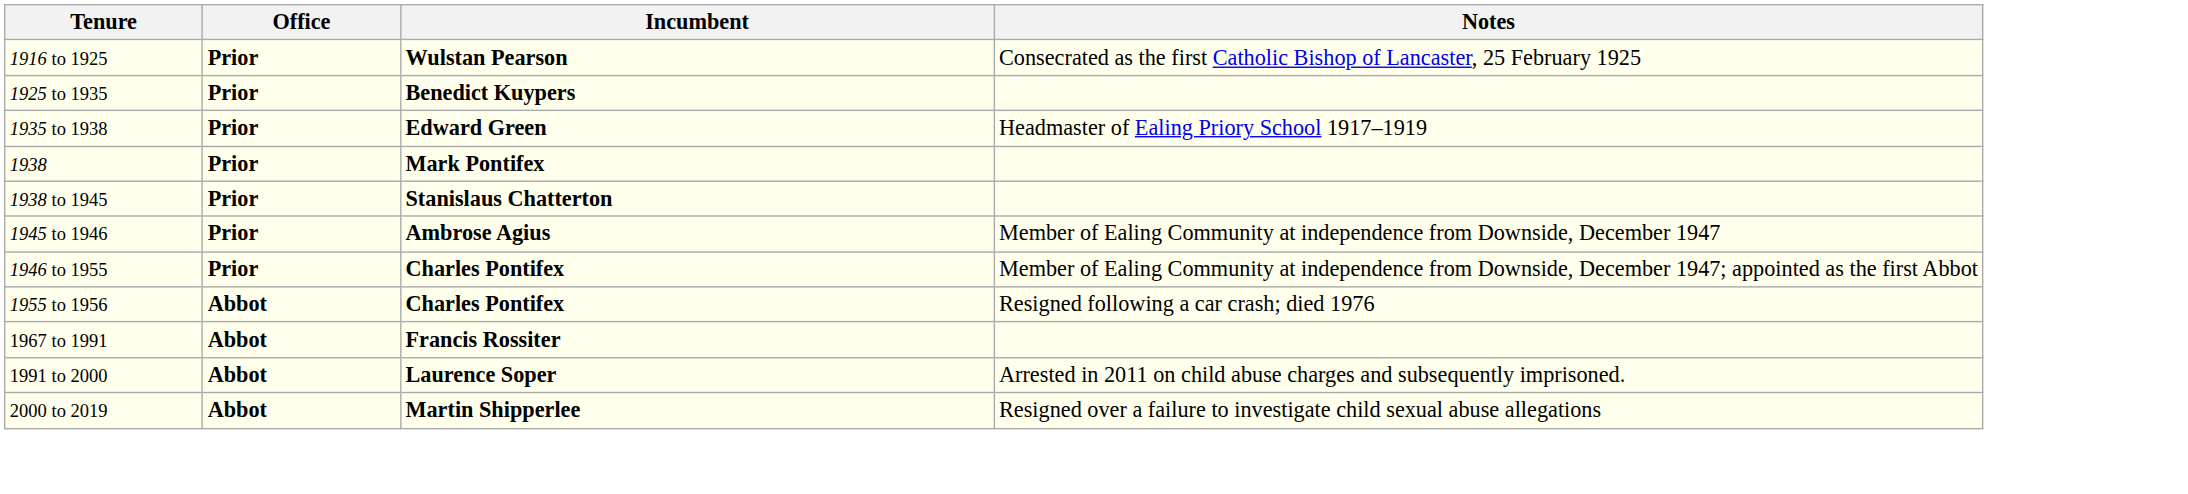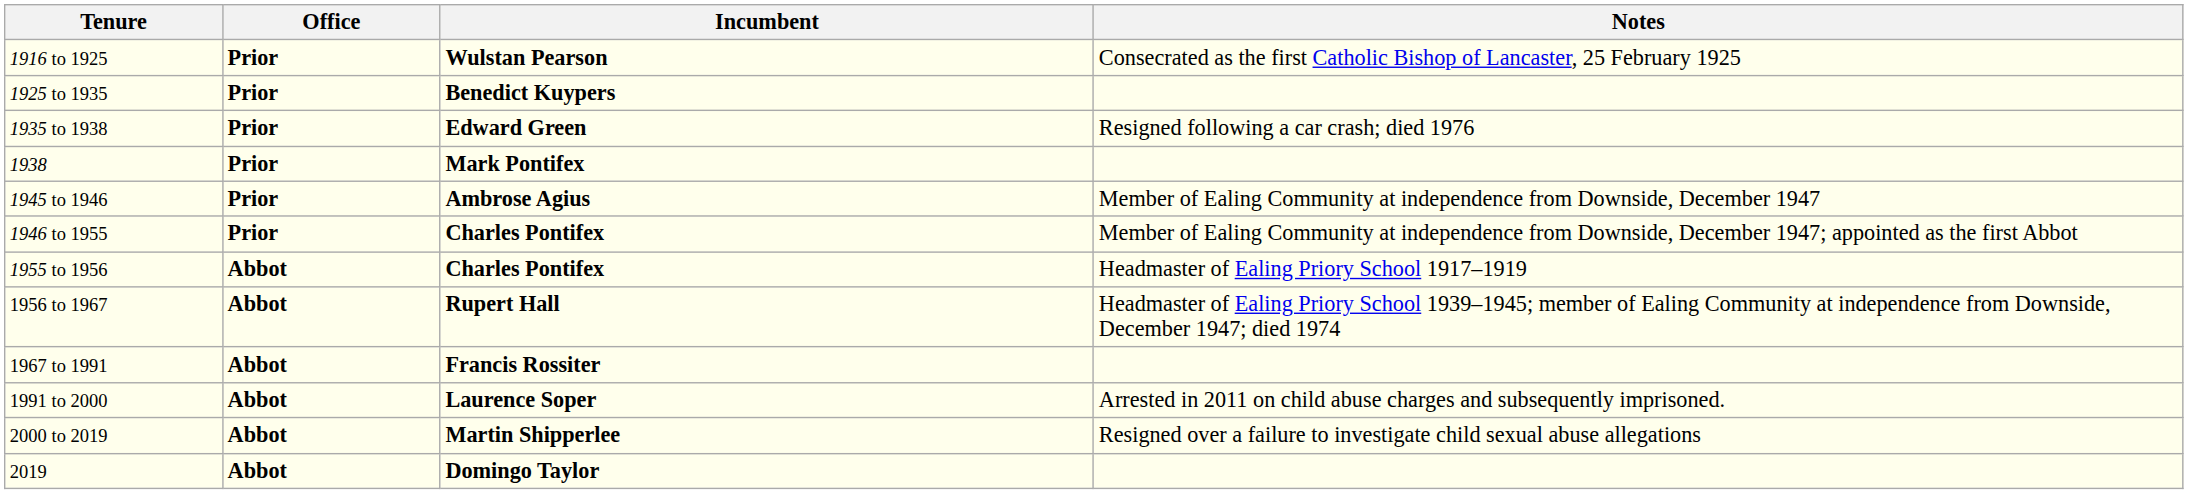1935 to 1938 | Notes: Headmaster of Ealing Priory School 1917–1919 -> Resigned following a car crash; died 1976
- row: 1938 to 1945 | Prior | Stanislaus Chatterton
1955 to 1956 | Notes: Resigned following a car crash; died 1976 -> Headmaster of Ealing Priory School 1917–1919
+ row: 1956 to 1967 | Abbot | Rupert Hall | Headmaster of Ealing Priory School 1939–1945; member of Ealing Community at independence from Downside, December 1947; died 1974
+ row: 2019 | Abbot | Domingo Taylor
